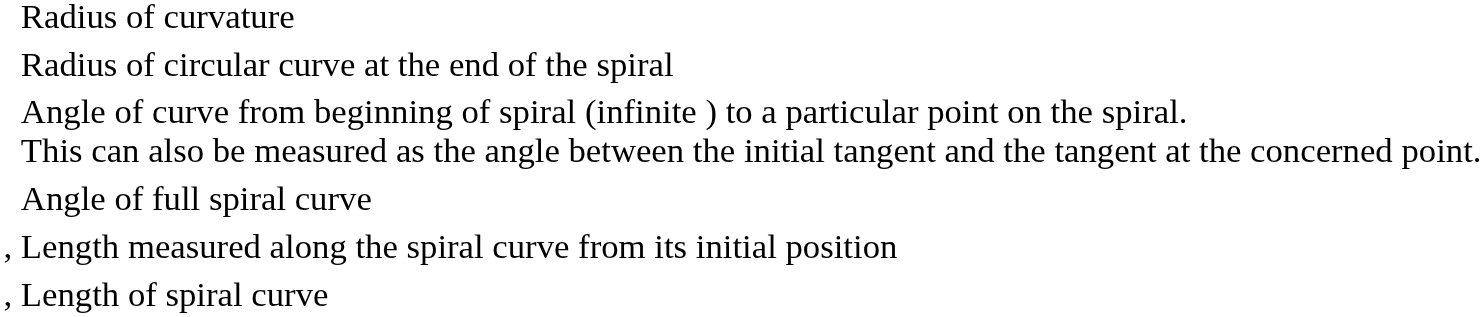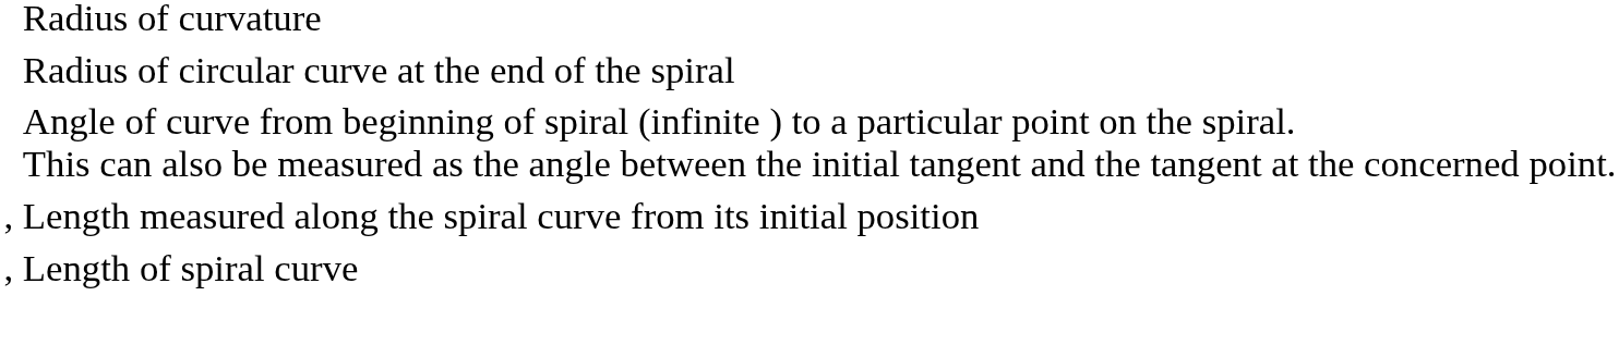- row: Angle of full spiral curve
